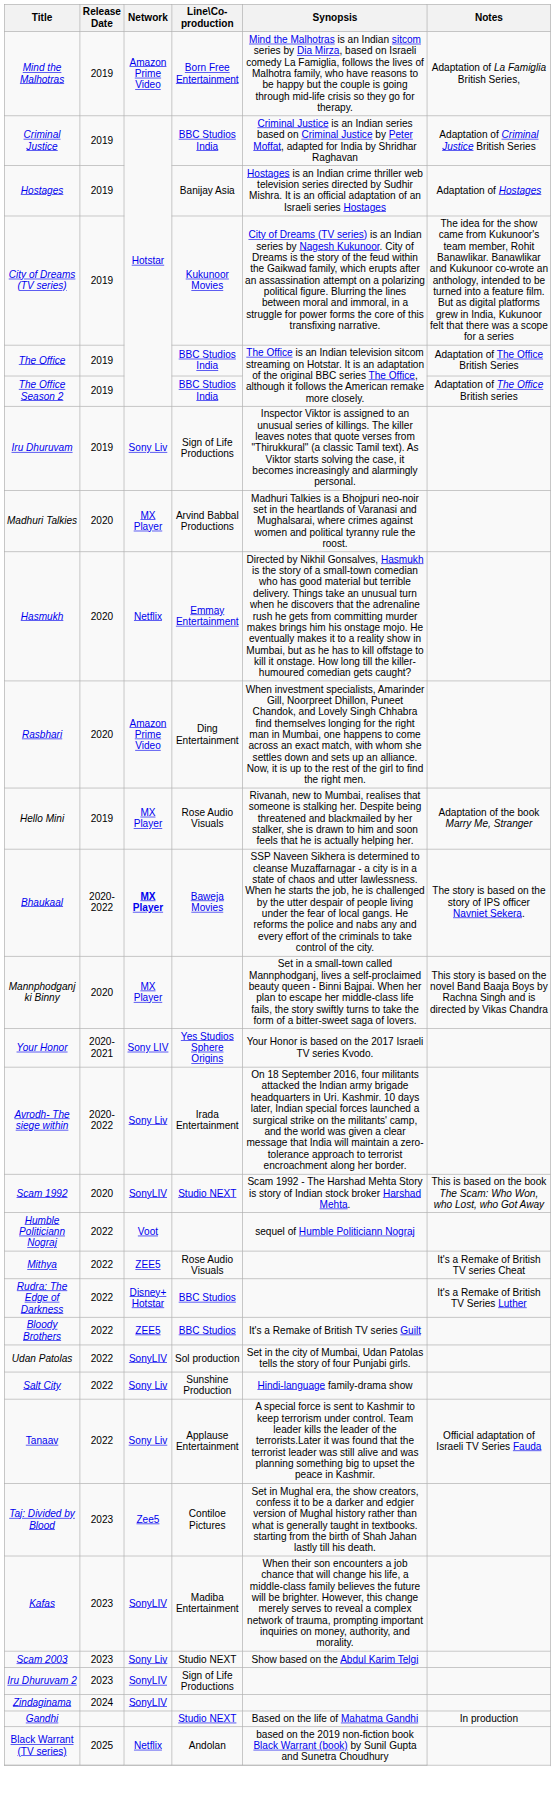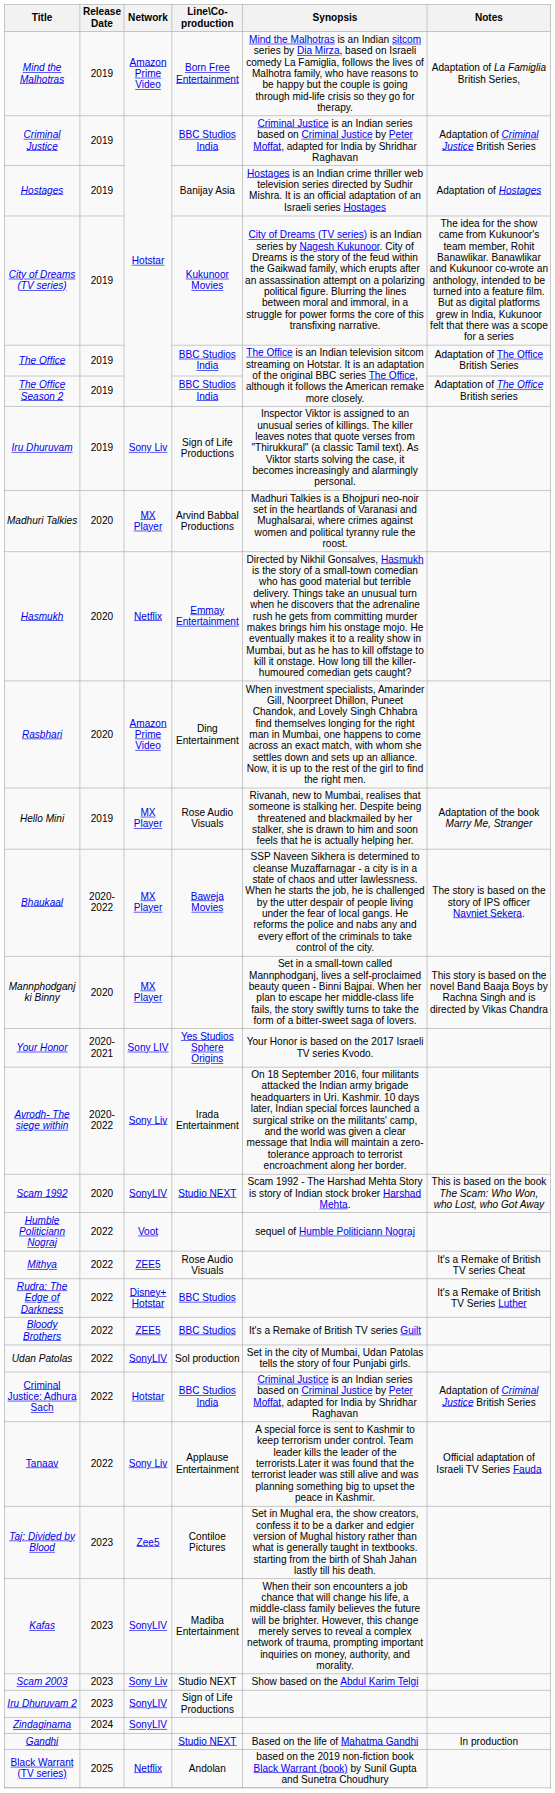Bhaukaal | Network: bold -> normal
- row: Salt City | 2022 | Sony Liv | Sunshine Production | Hindi-language family-drama show
+ row: Criminal Justice: Adhura Sach | 2022 | Hotstar | BBC Studios India | Criminal Justice is an Indian series based on Criminal Justice by Peter Moffat, adapted for India by Shridhar Raghavan | Adaptation of Criminal Justice British Series
